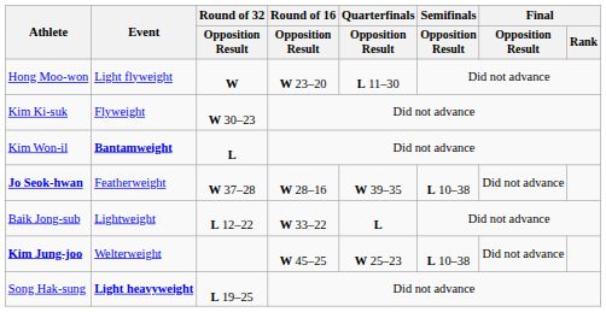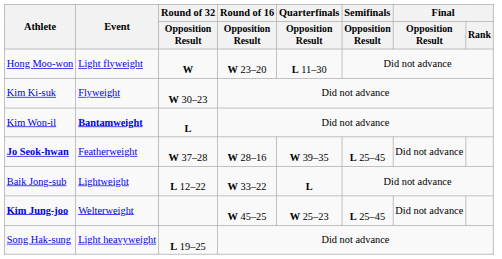Jo Seok-hwan | Semifinals / Opposition Result: L 10–38 -> L 25–45
Kim Jung-joo | Semifinals / Opposition Result: L 10–38 -> L 25–45
Song Hak-sung | Event: bold -> normal
